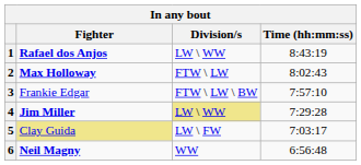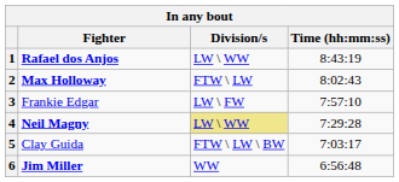3 | Division/s: FTW \ LW \ BW -> LW \ FW
4 | Fighter: Jim Miller -> Neil Magny
5 | Fighter: khaki background -> no background
5 | Division/s: LW \ FW -> FTW \ LW \ BW
6 | Fighter: Neil Magny -> Jim Miller
